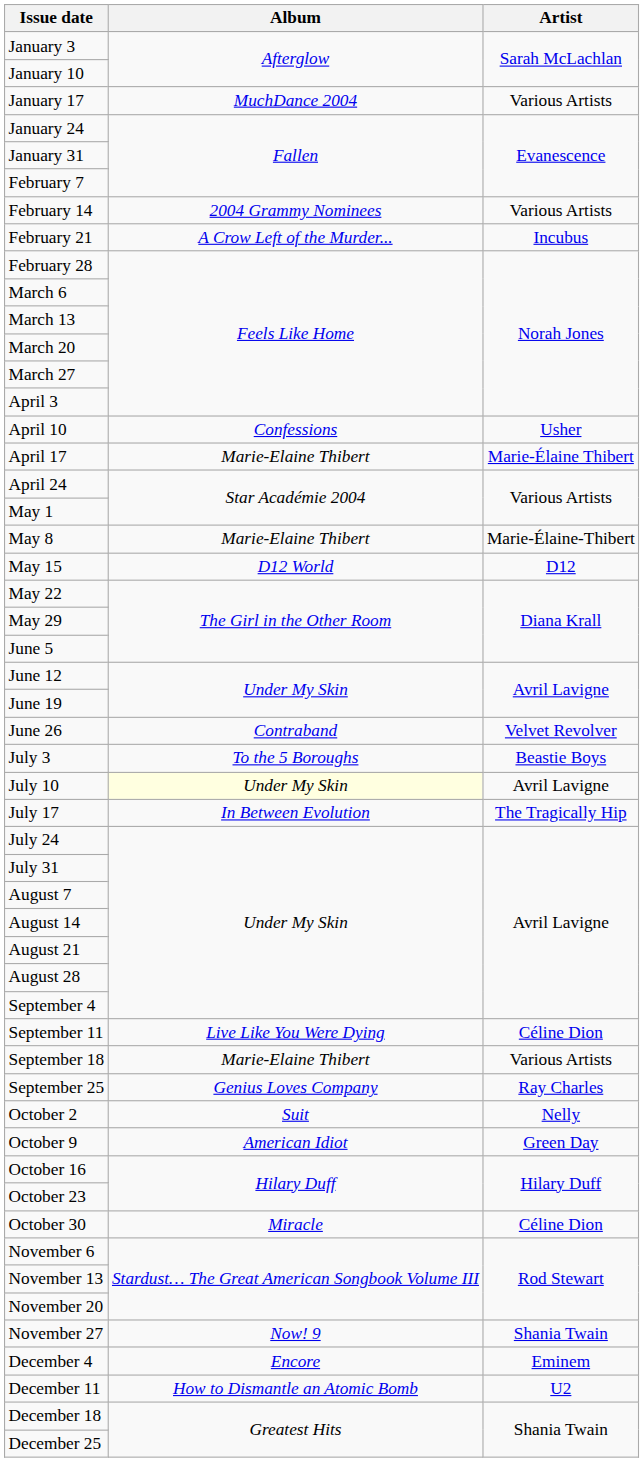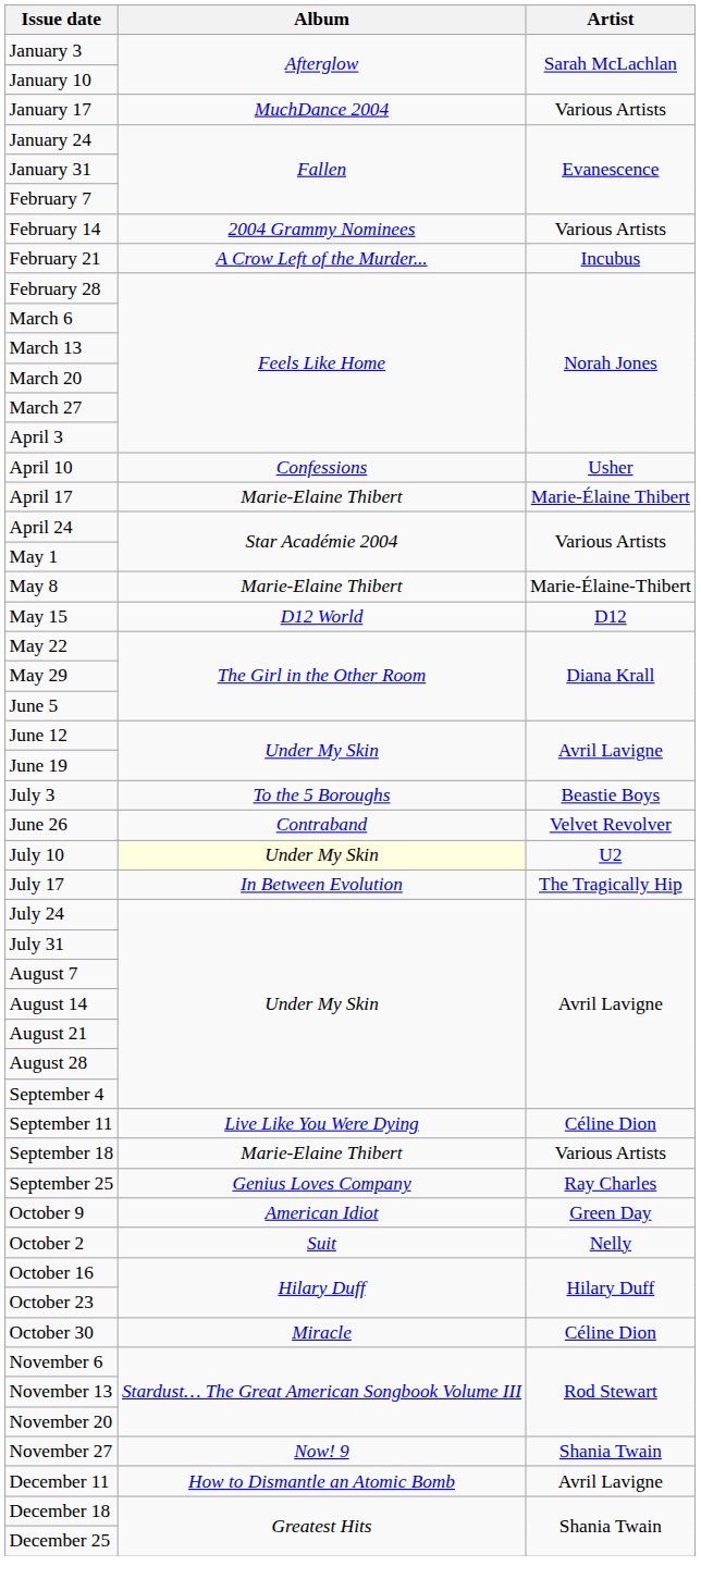rows swapped: June 26 <-> July 3
July 10 | Artist: Avril Lavigne -> U2
rows swapped: October 2 <-> October 9
- row: December 4 | Encore | Eminem
December 11 | Artist: U2 -> Avril Lavigne
